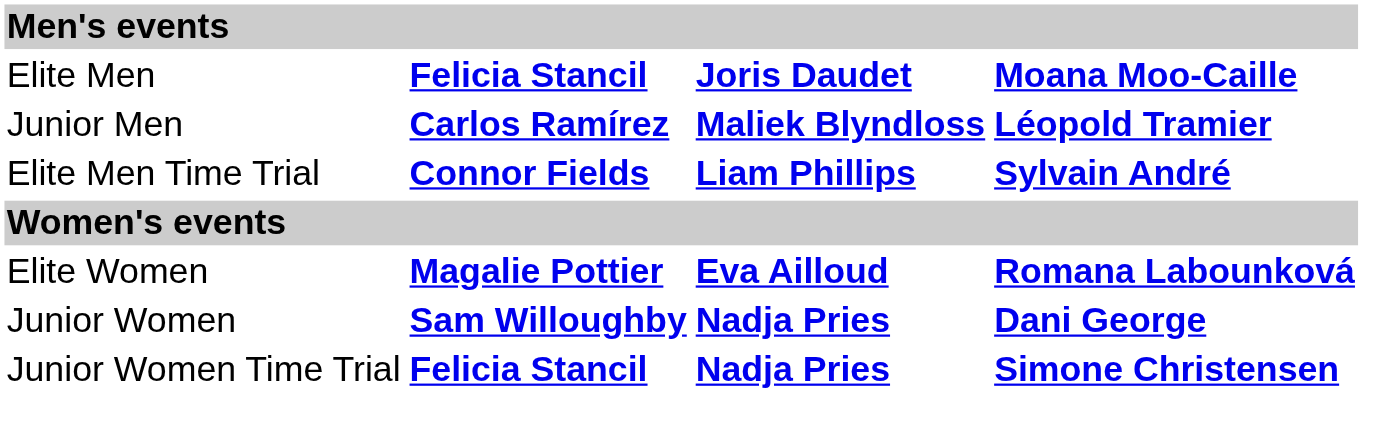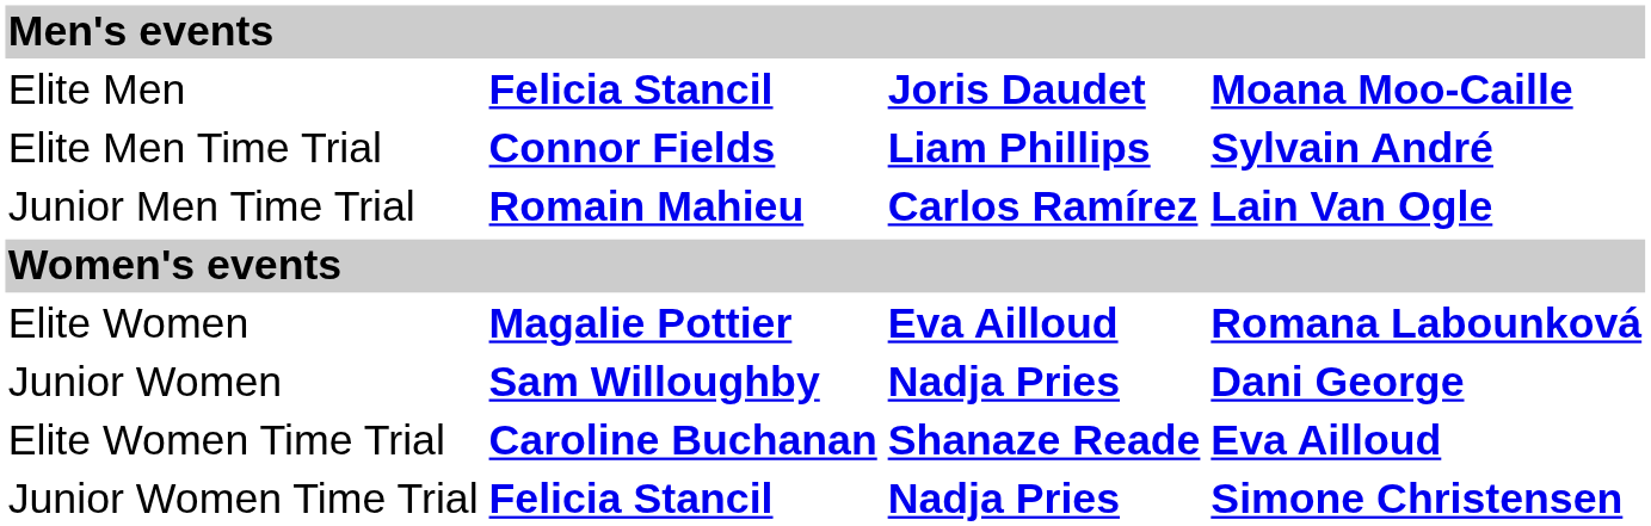- row: Junior Men | Carlos Ramírez | Maliek Blyndloss | Léopold Tramier
+ row: Junior Men Time Trial | Romain Mahieu | Carlos Ramírez | Lain Van Ogle
+ row: Elite Women Time Trial | Caroline Buchanan | Shanaze Reade | Eva Ailloud
